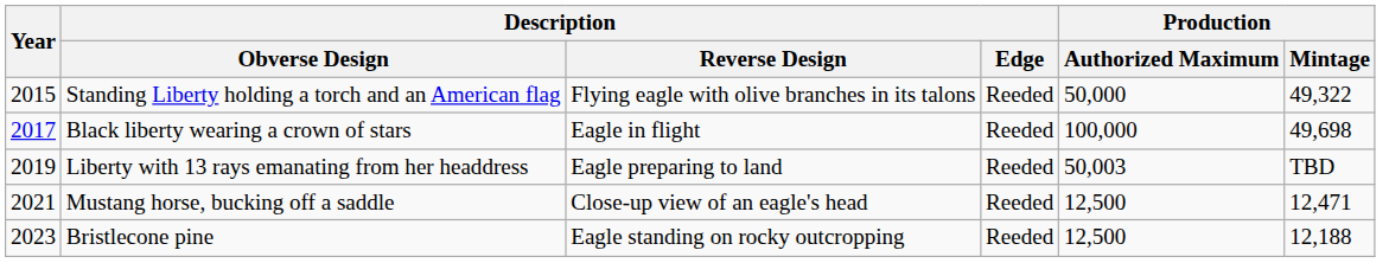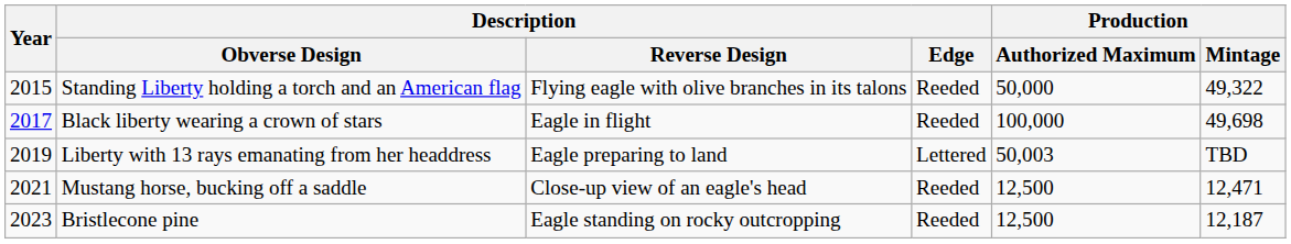Liberty with 13 rays emanating from her headdress | Description / Edge: Reeded -> Lettered
Bristlecone pine | Production / Mintage: 12,188 -> 12,187
